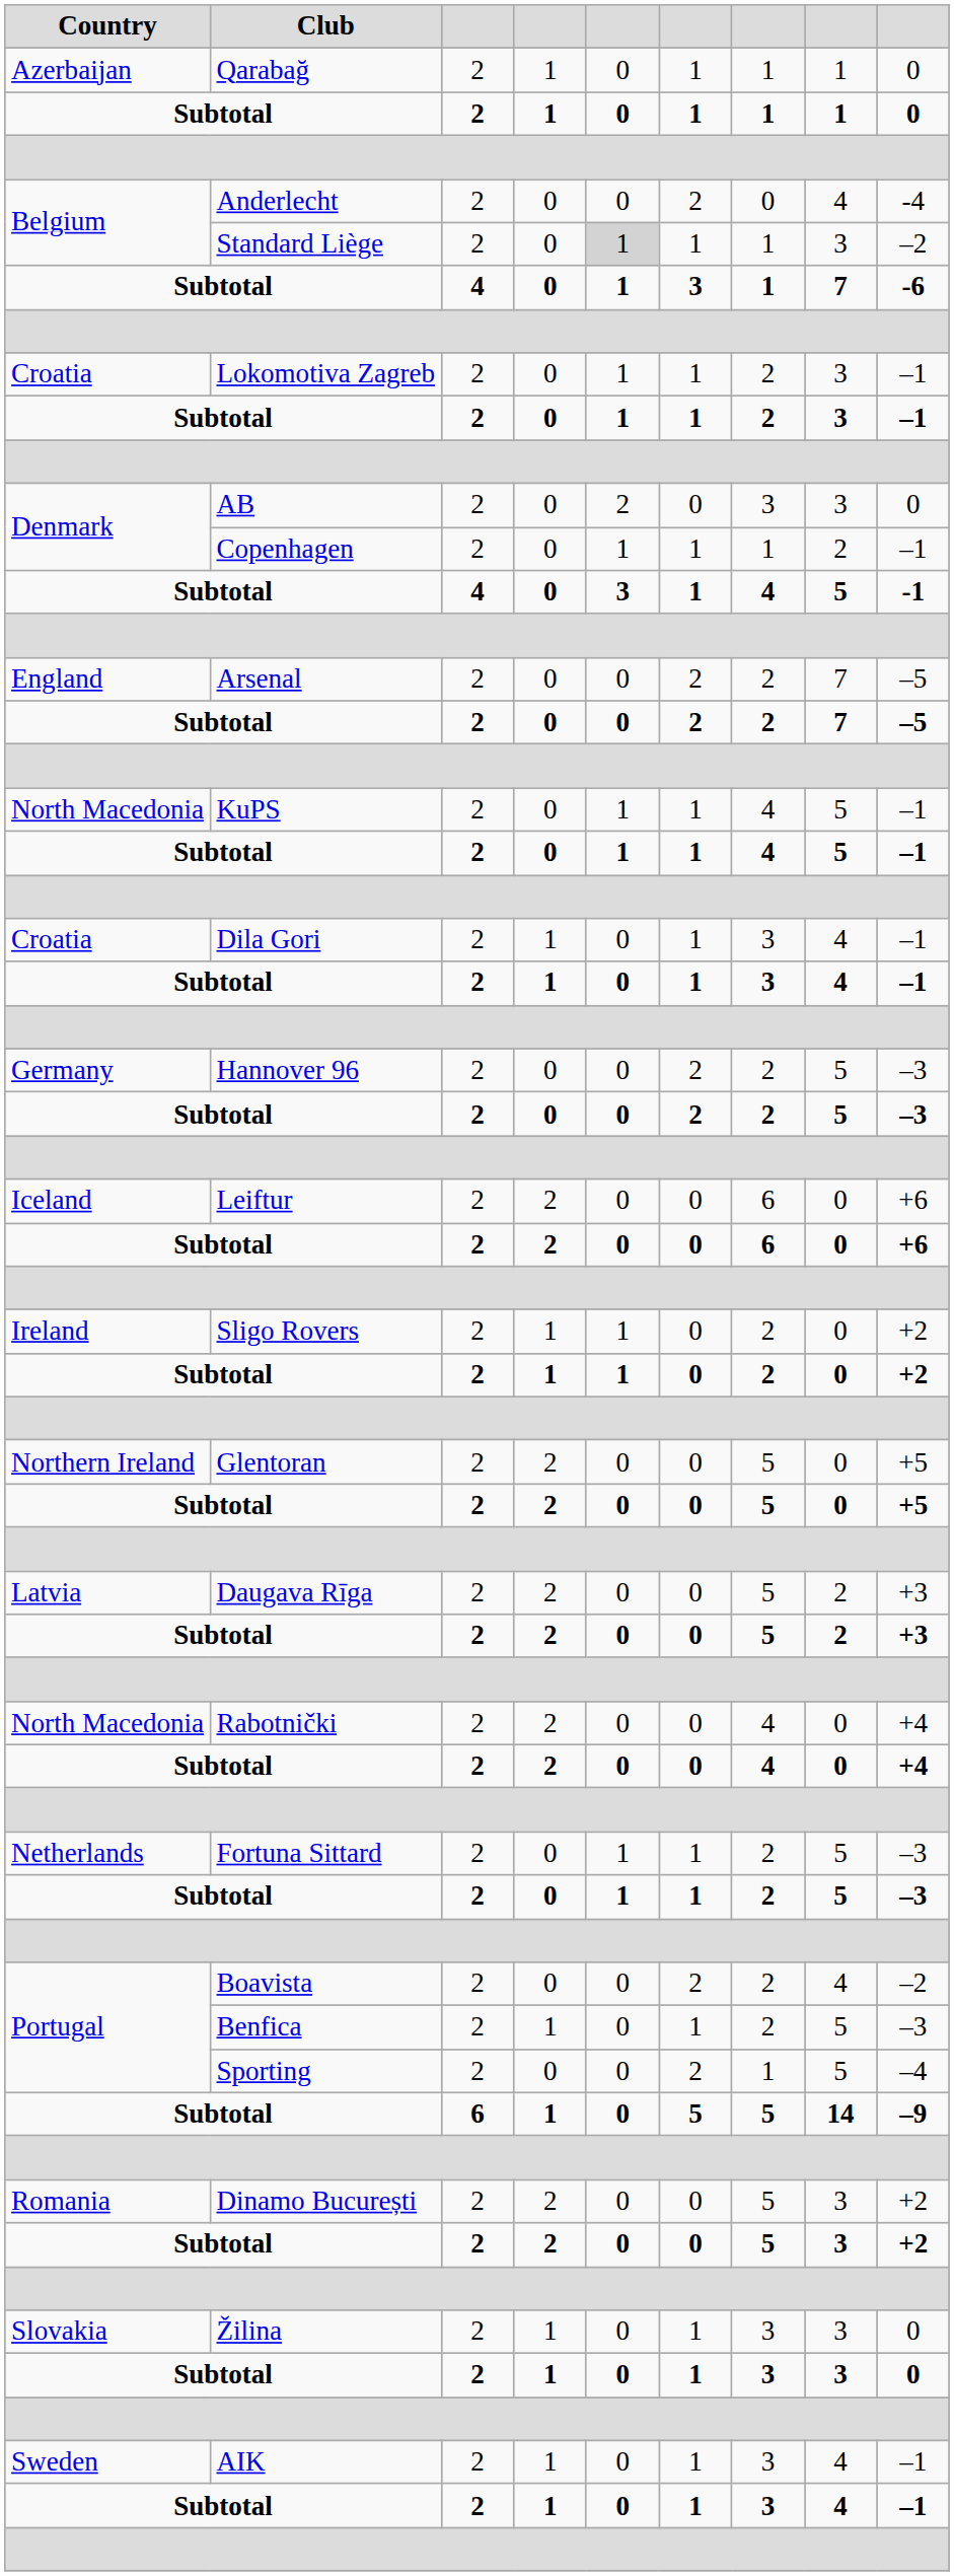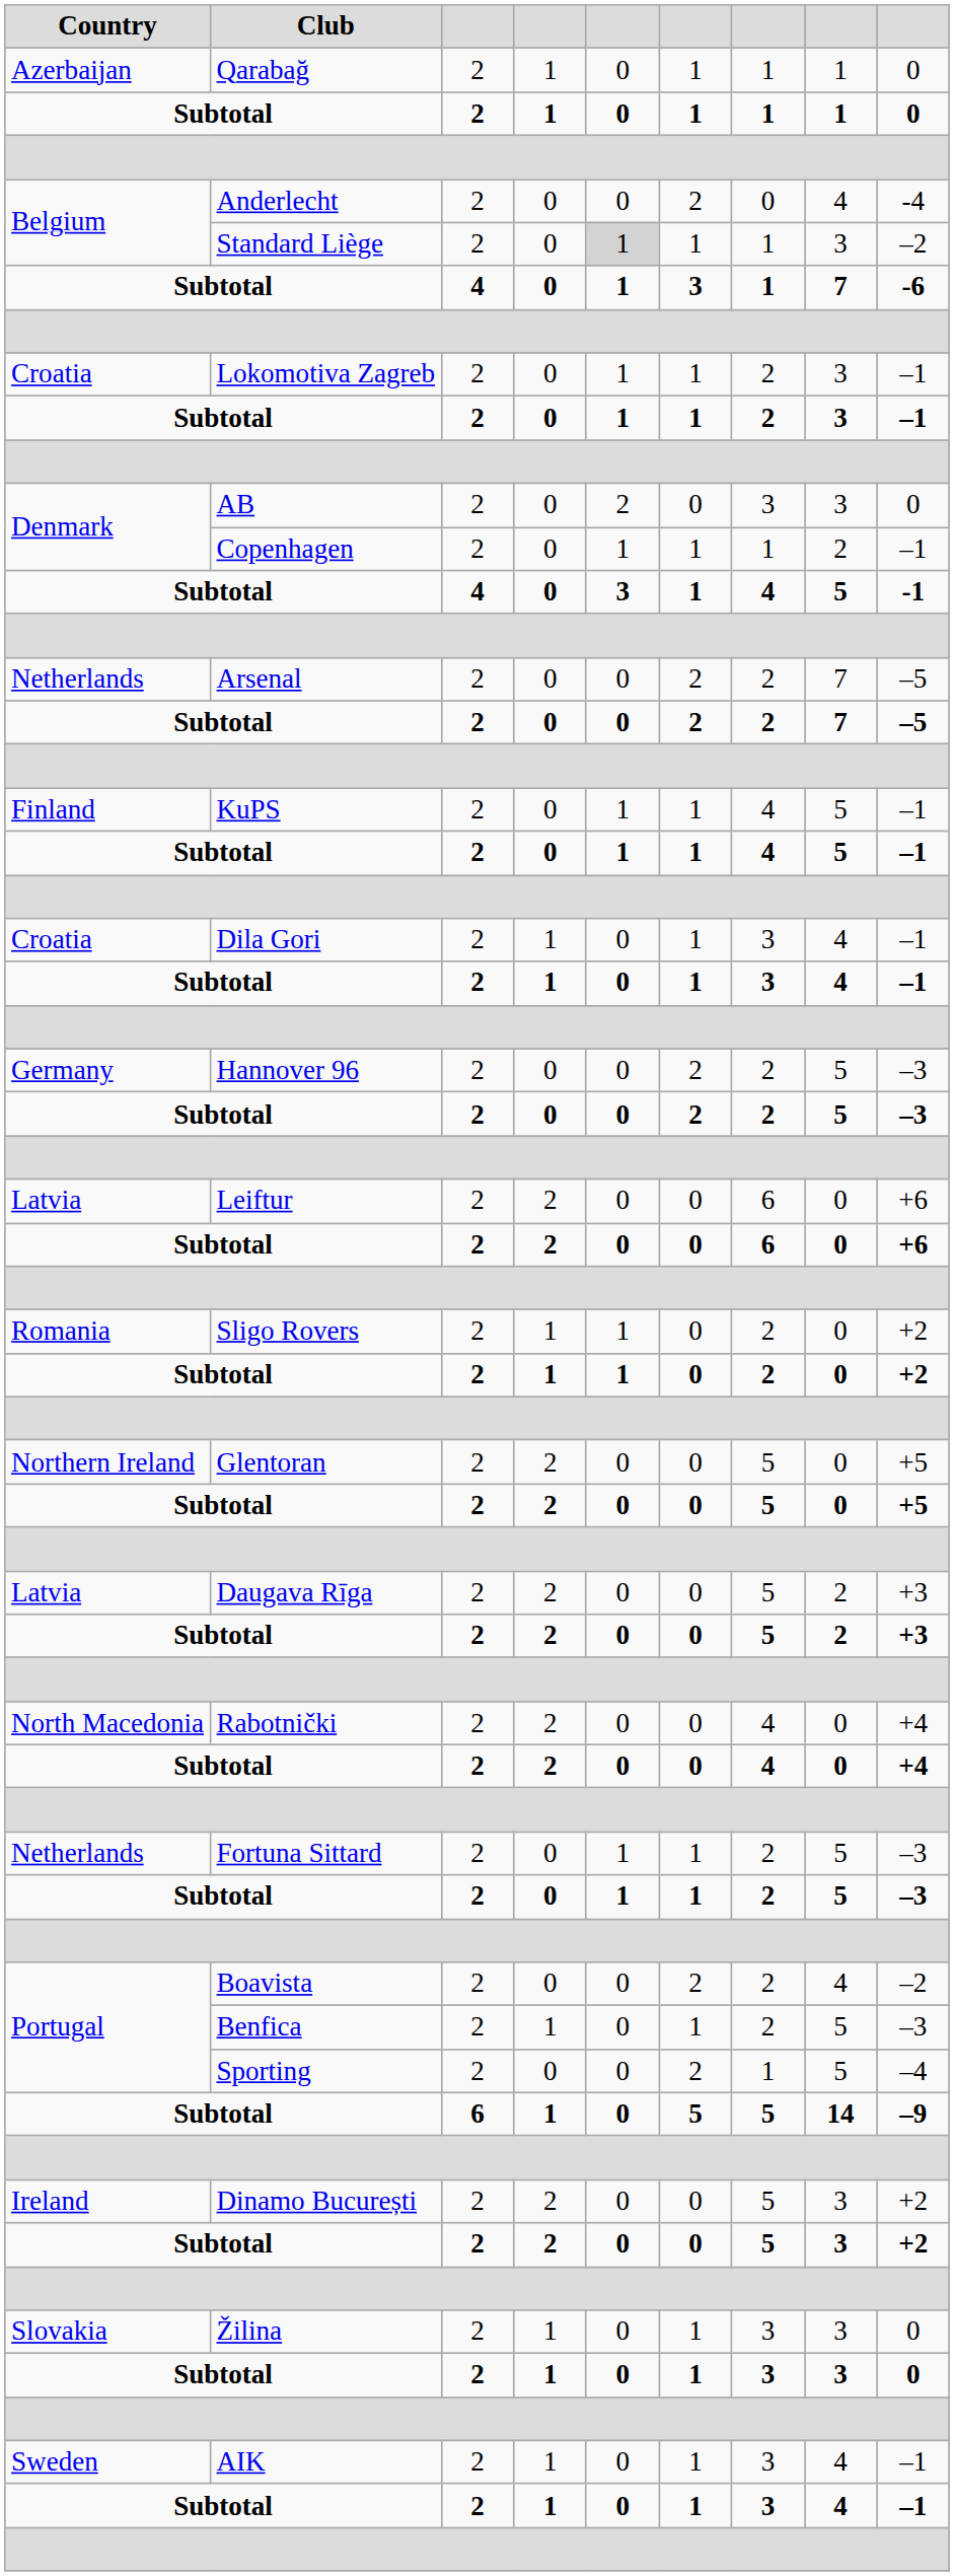Arsenal | Country: England -> Netherlands
KuPS | Country: North Macedonia -> Finland
Leiftur | Country: Iceland -> Latvia
Sligo Rovers | Country: Ireland -> Romania
Dinamo București | Country: Romania -> Ireland
